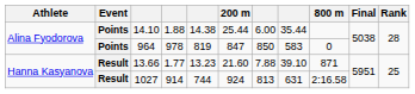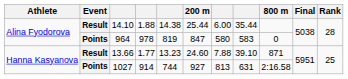14.10 | Event: Points -> Result
964 | column 7: 850 -> 580
13.66 | 200 m: 21.60 -> 24.60
1027 | Event: Result -> Points
1027 | 200 m: 924 -> 927
